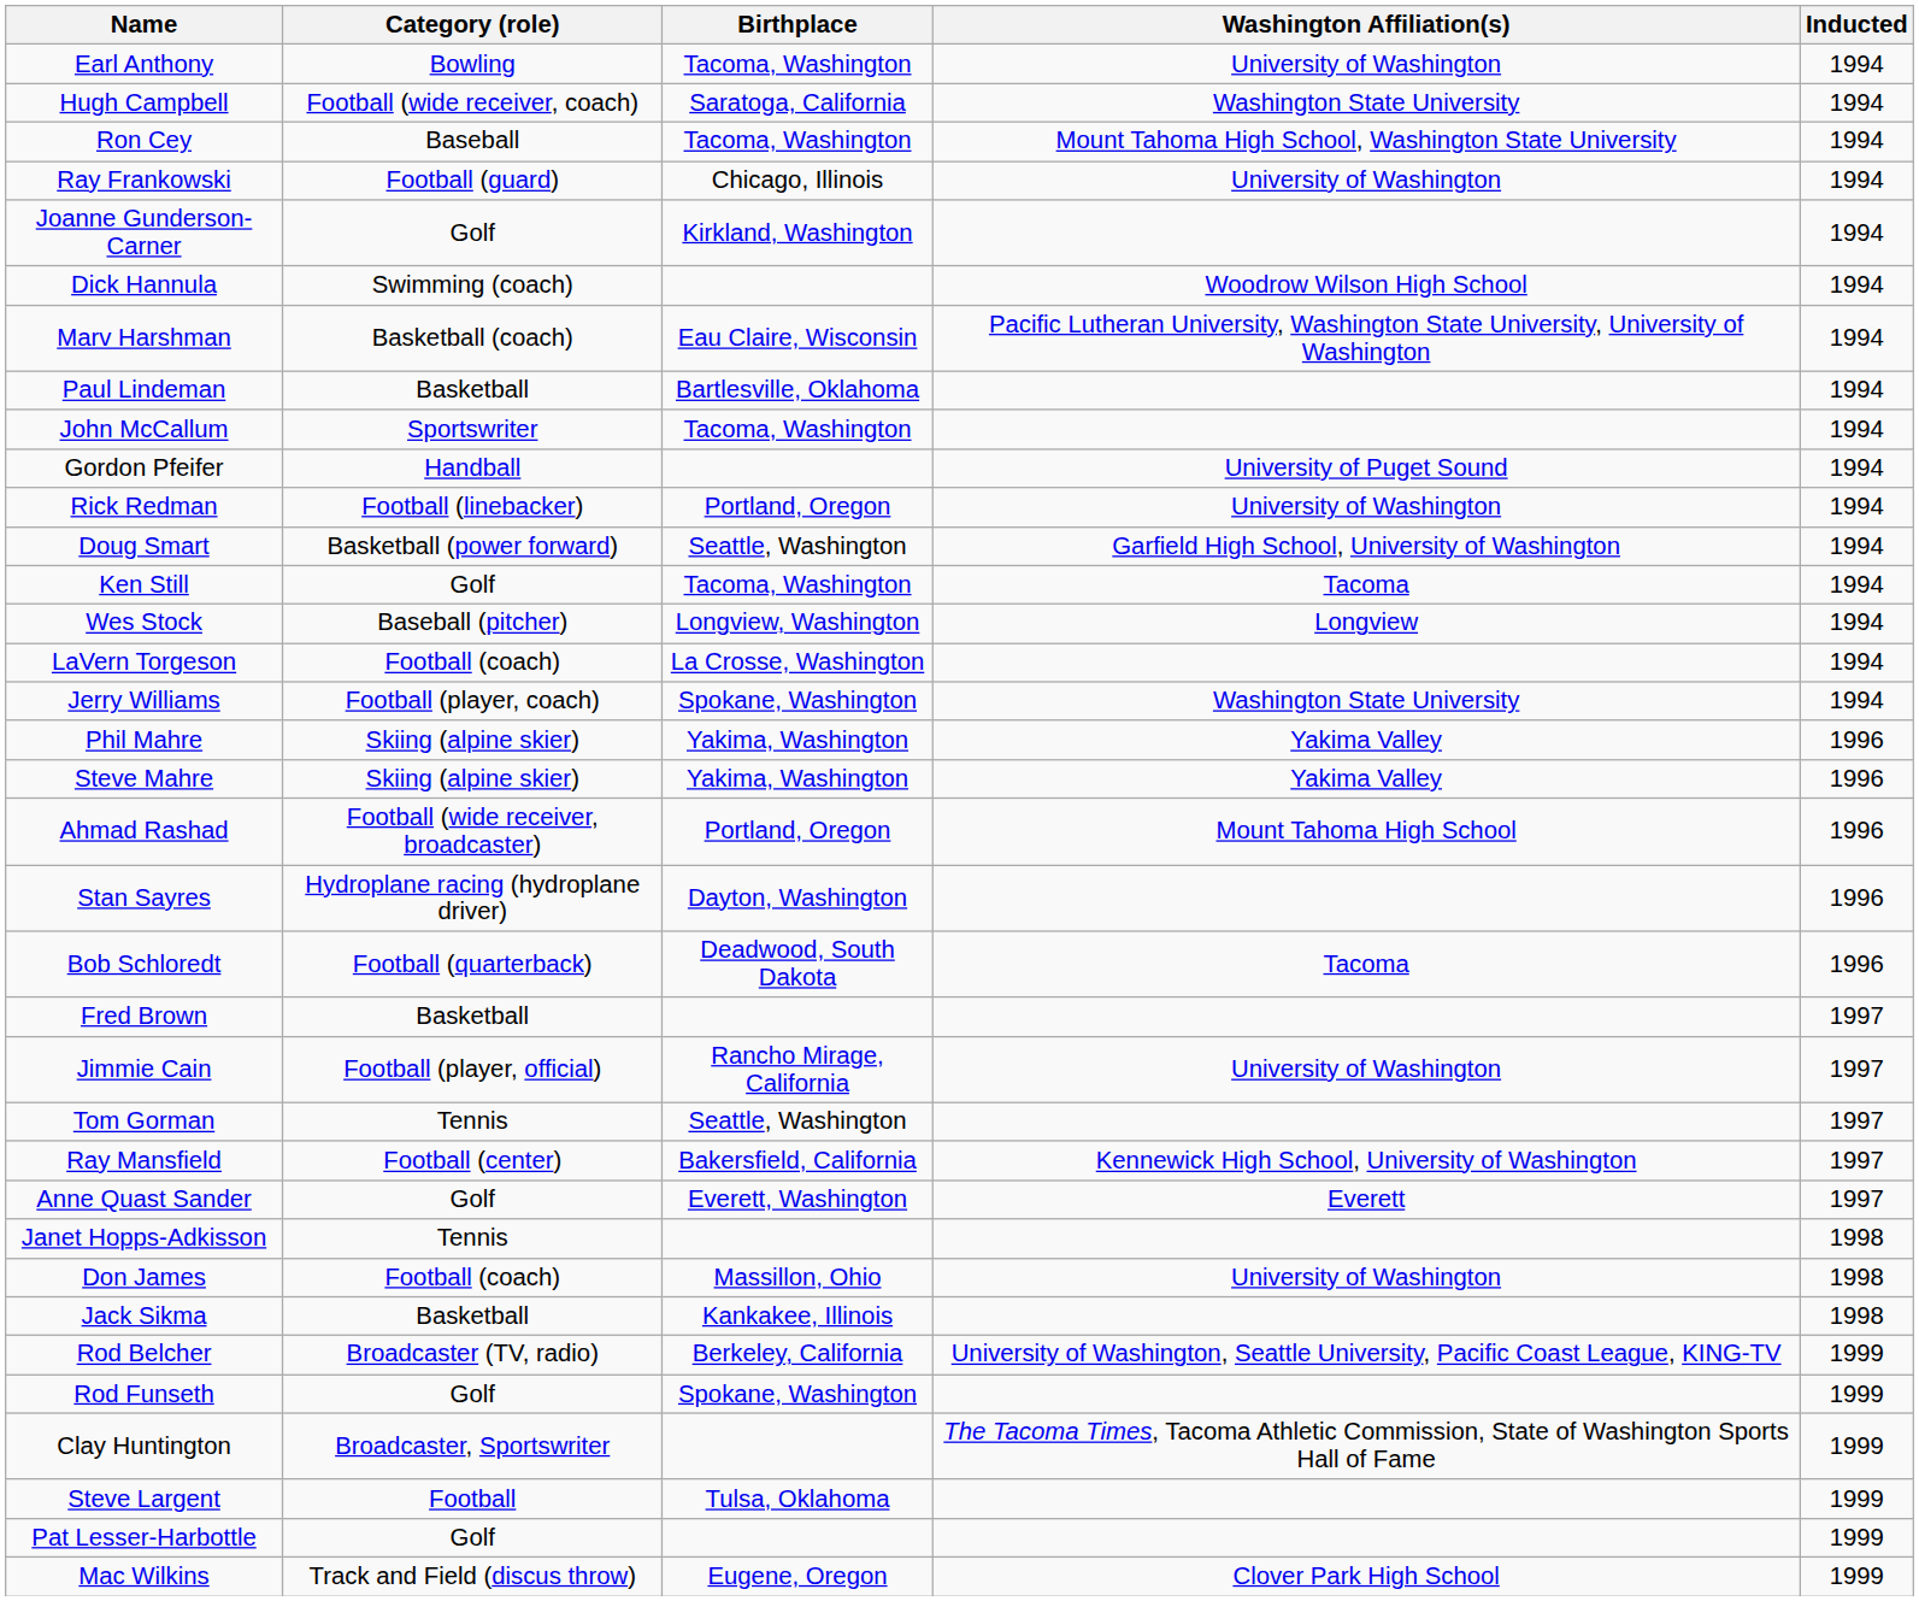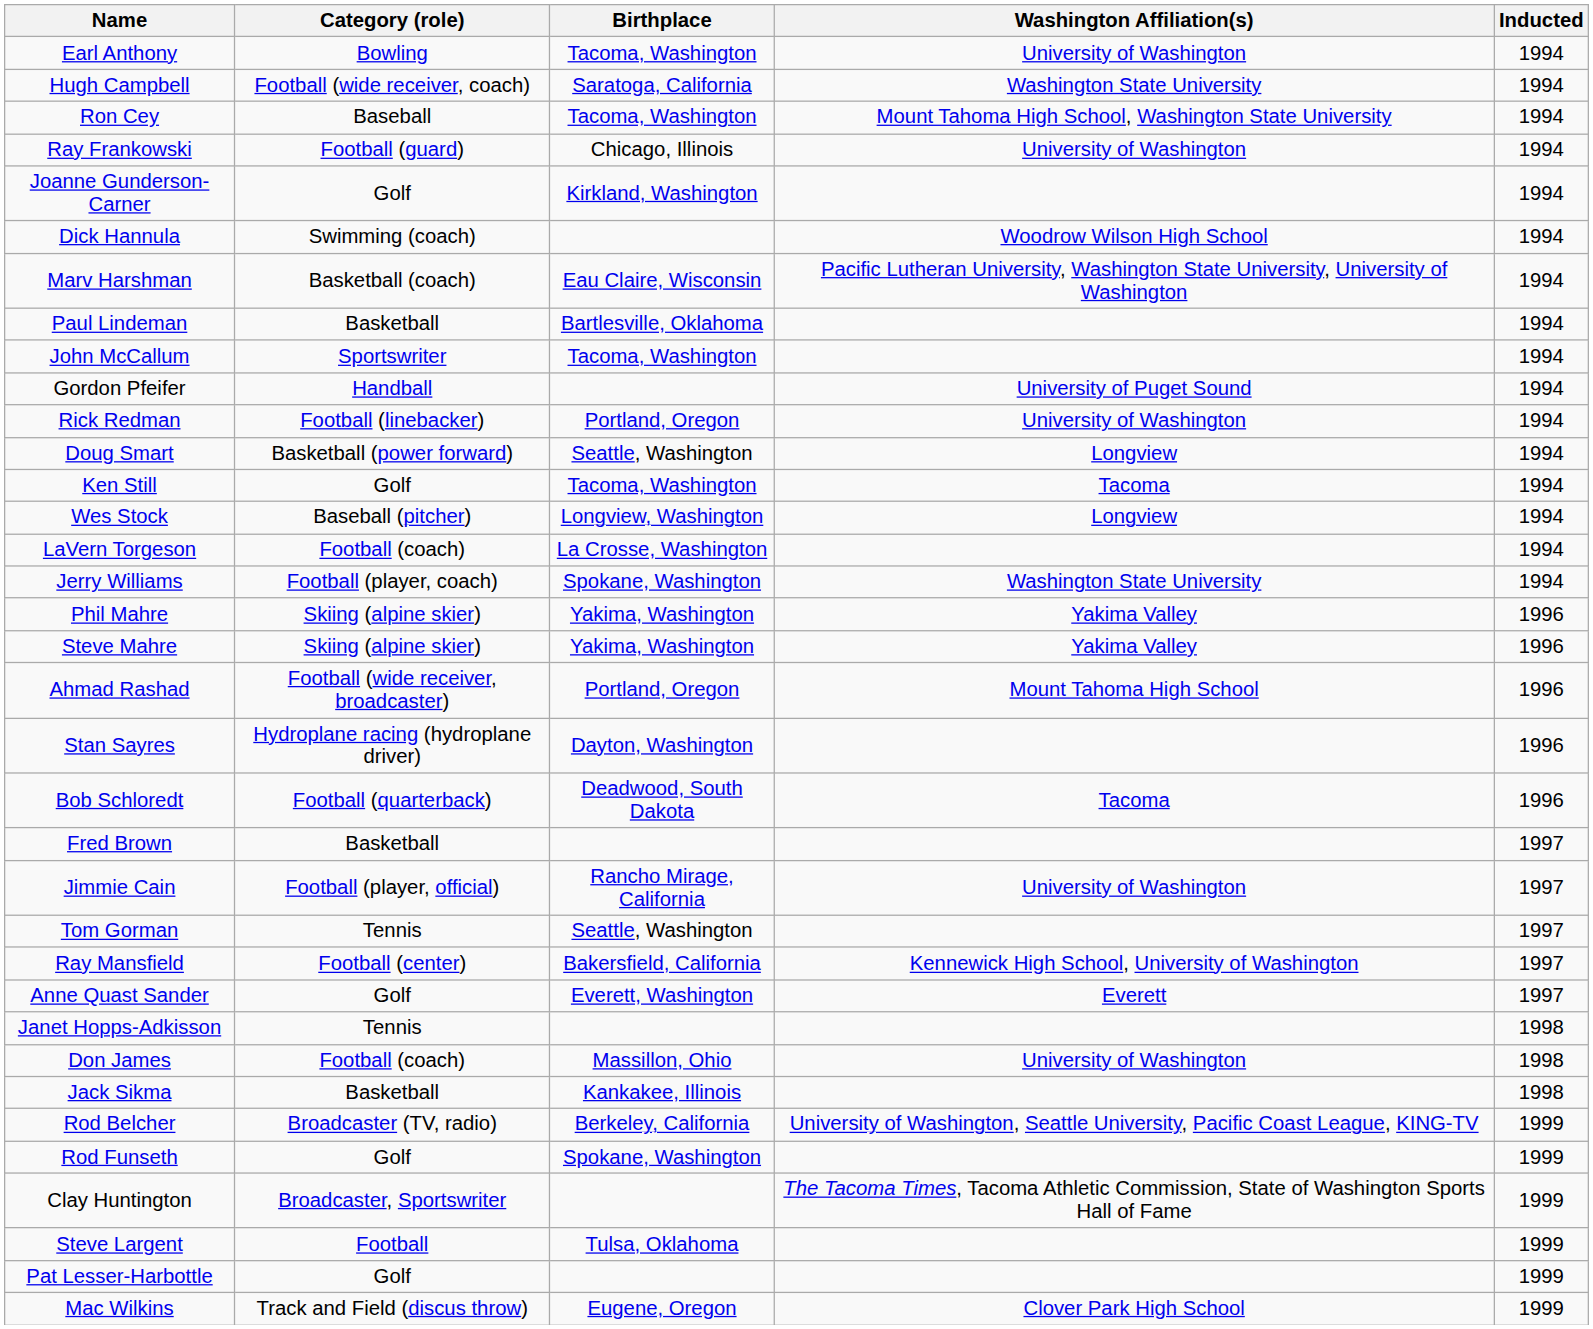Doug Smart | Washington Affiliation(s): Garfield High School, University of Washington -> Longview
